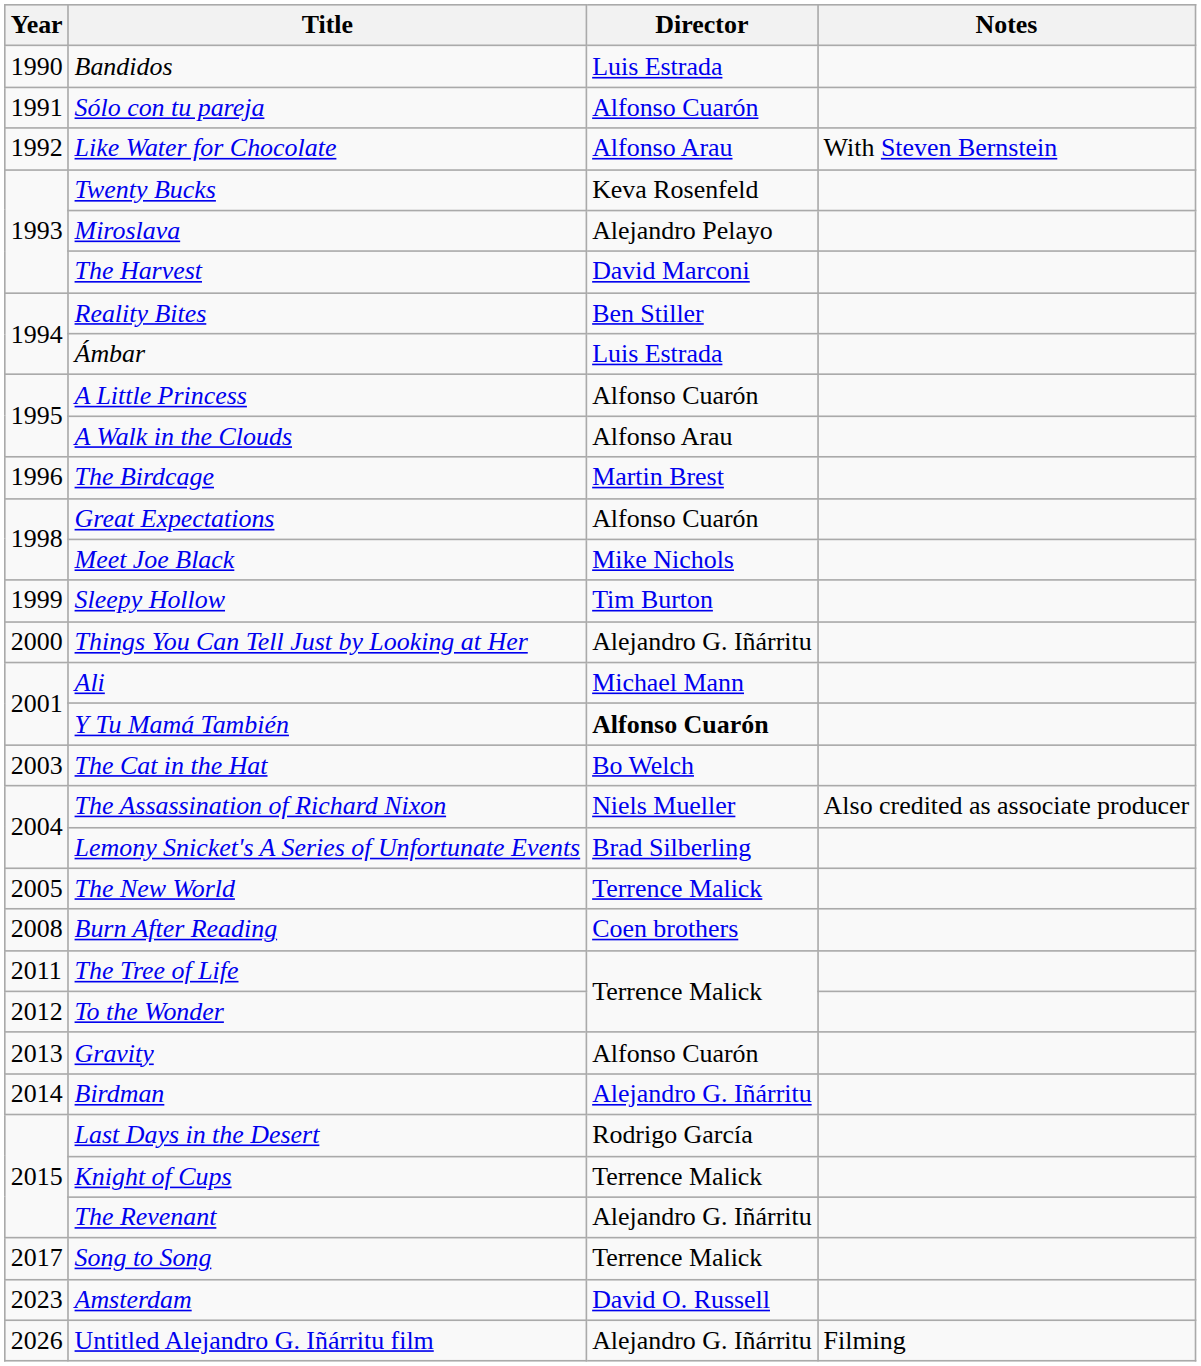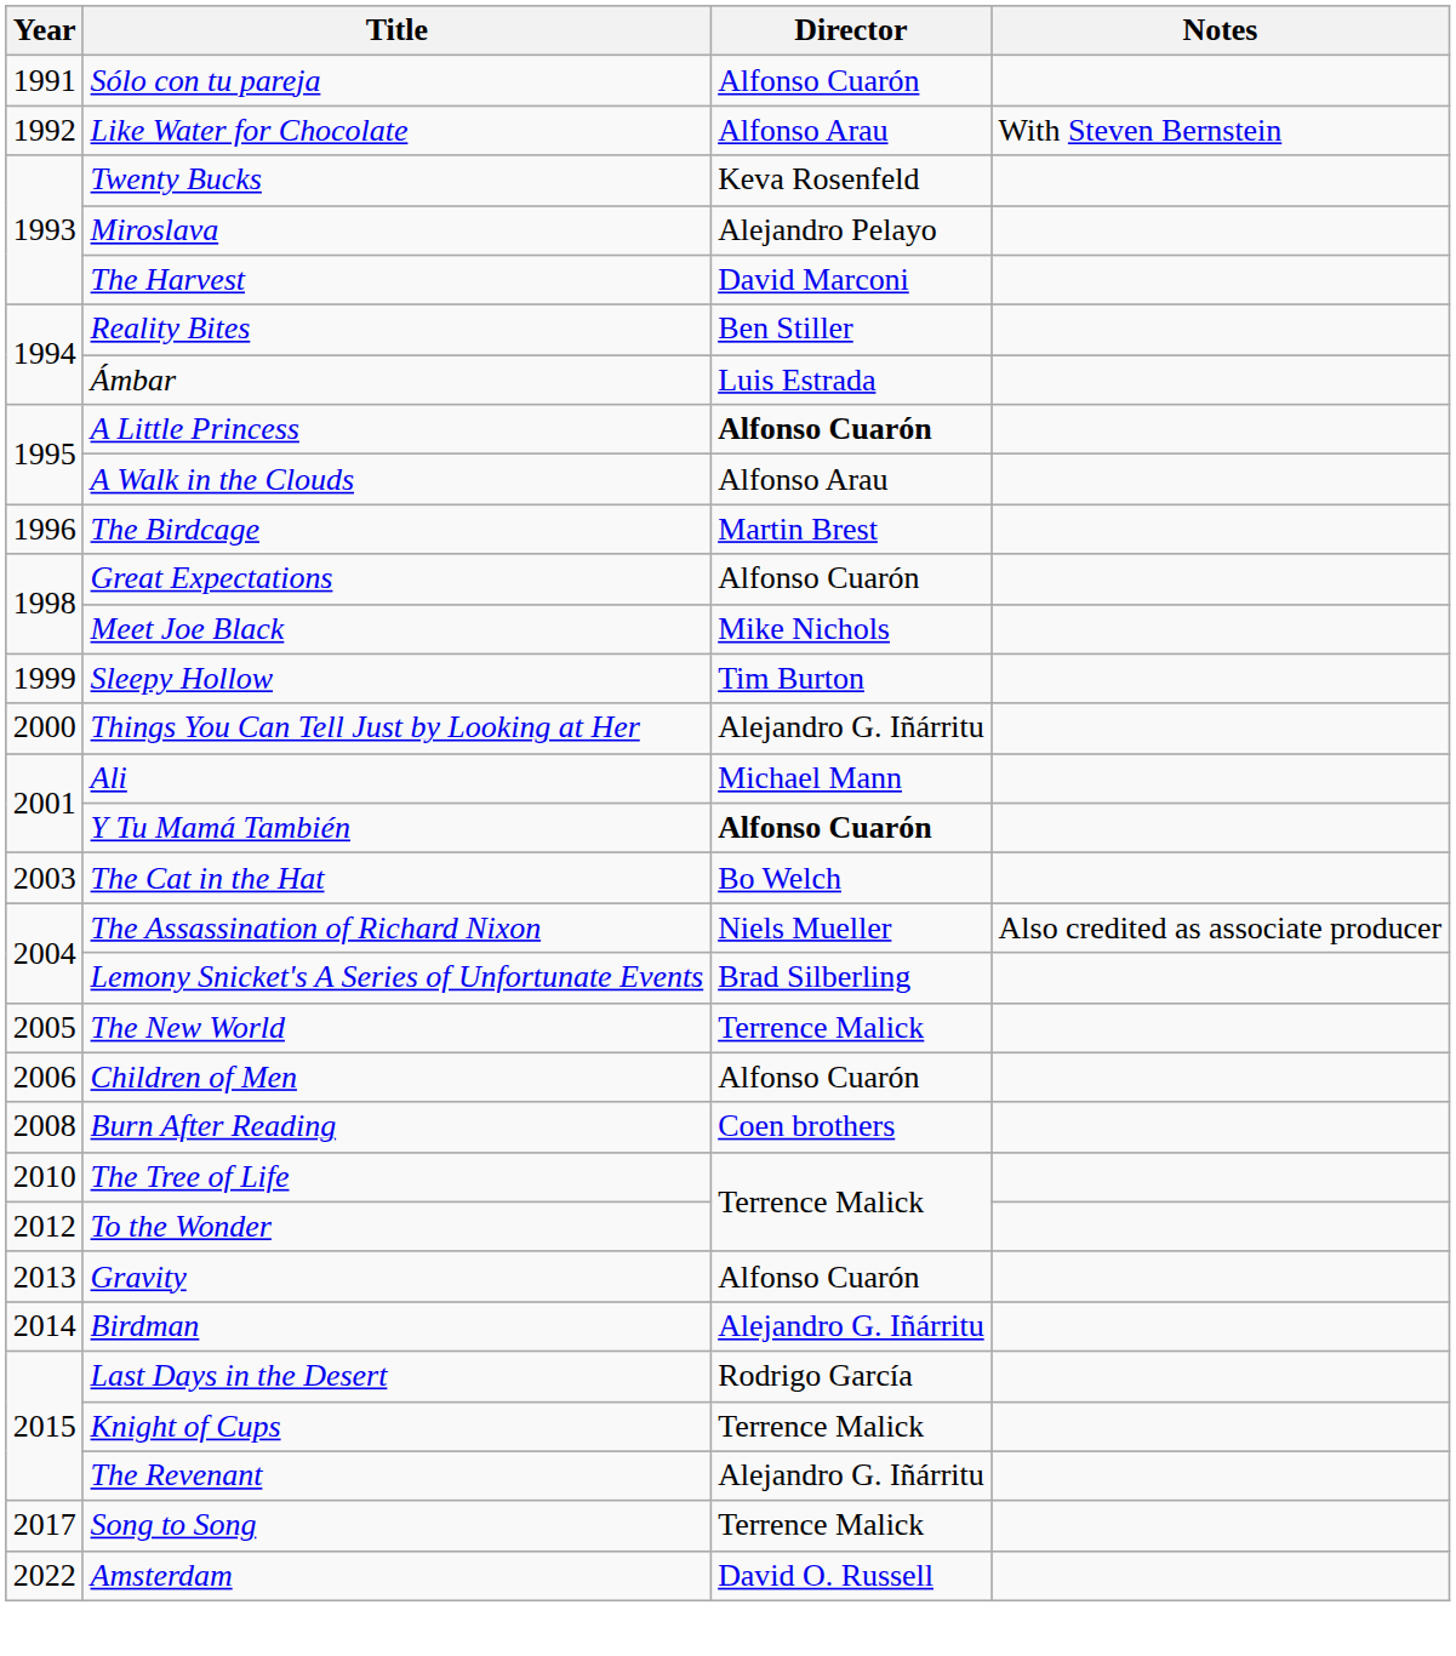- row: 1990 | Bandidos | Luis Estrada
A Little Princess | Director: normal -> bold
+ row: 2006 | Children of Men | Alfonso Cuarón
The Tree of Life | Year: 2011 -> 2010
Amsterdam | Year: 2023 -> 2022
- row: 2026 | Untitled Alejandro G. Iñárritu film | Alejandro G. Iñárritu | Filming
